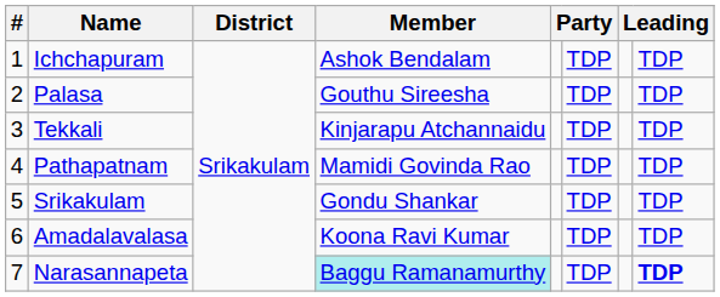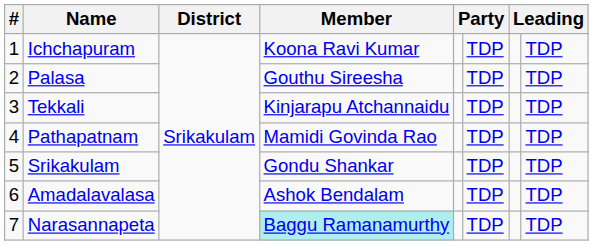Ichchapuram | Member: Ashok Bendalam -> Koona Ravi Kumar
Amadalavalasa | Member: Koona Ravi Kumar -> Ashok Bendalam
Narasannapeta | column 8: bold -> normal
